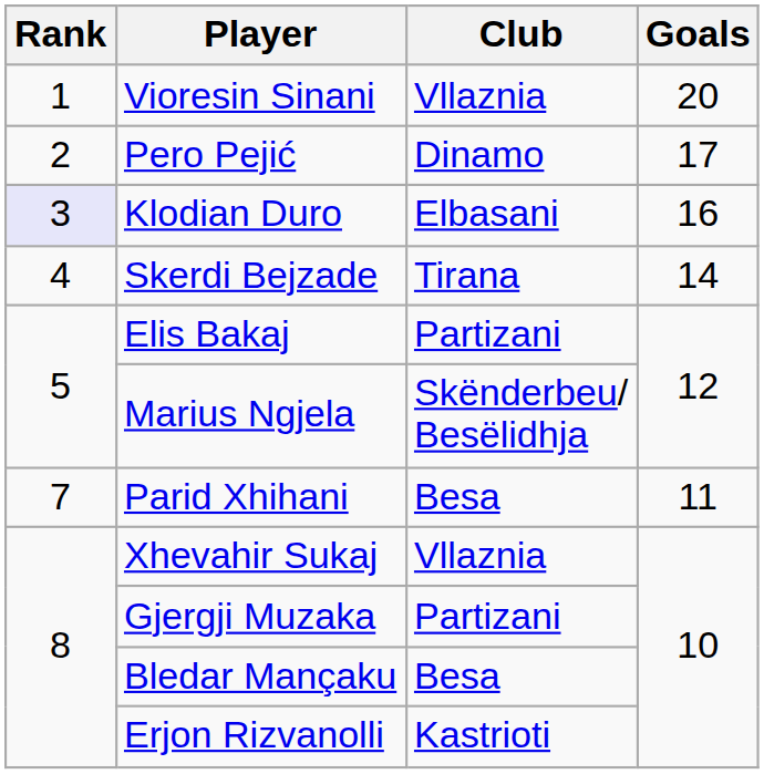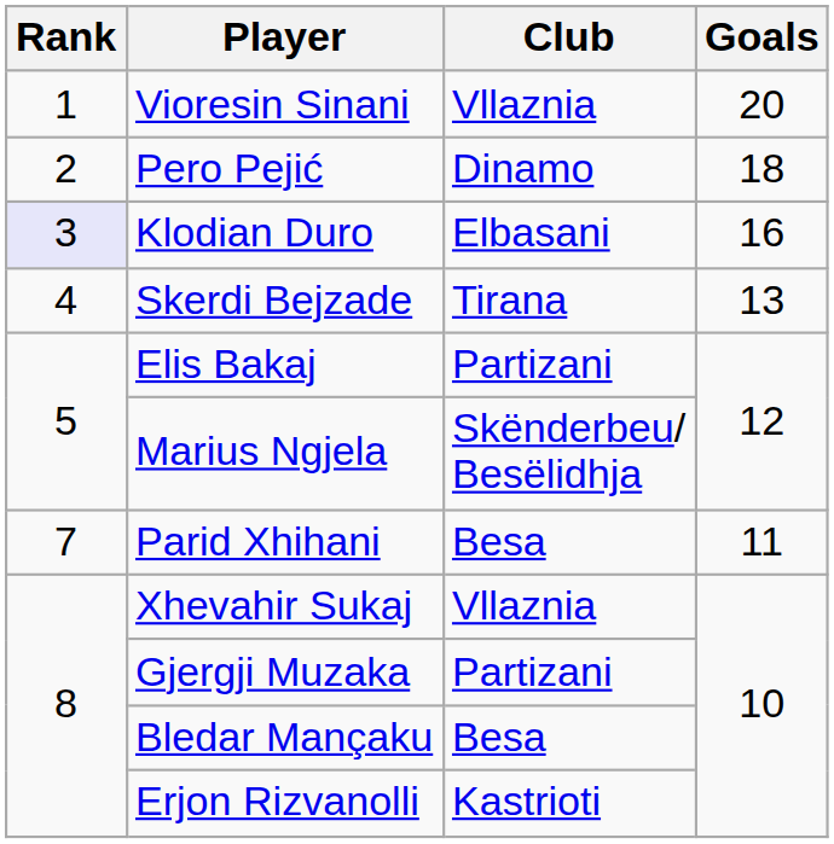Pero Pejić | Goals: 17 -> 18
Skerdi Bejzade | Goals: 14 -> 13
